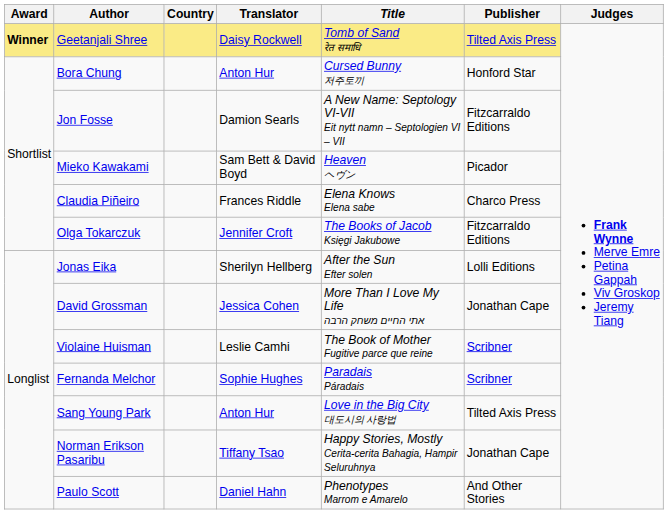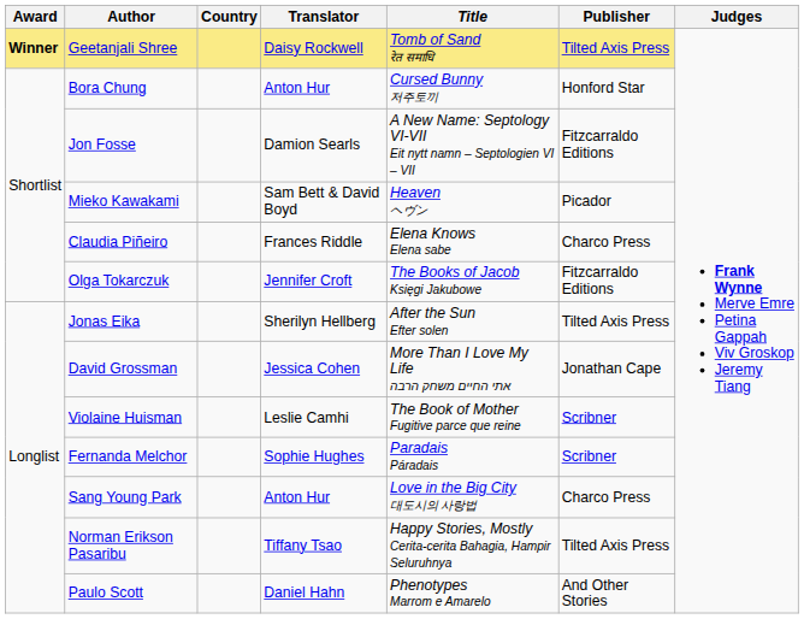Jonas Eika | Publisher: Lolli Editions -> Tilted Axis Press
Sang Young Park | Publisher: Tilted Axis Press -> Charco Press
Norman Erikson Pasaribu | Publisher: Jonathan Cape -> Tilted Axis Press
